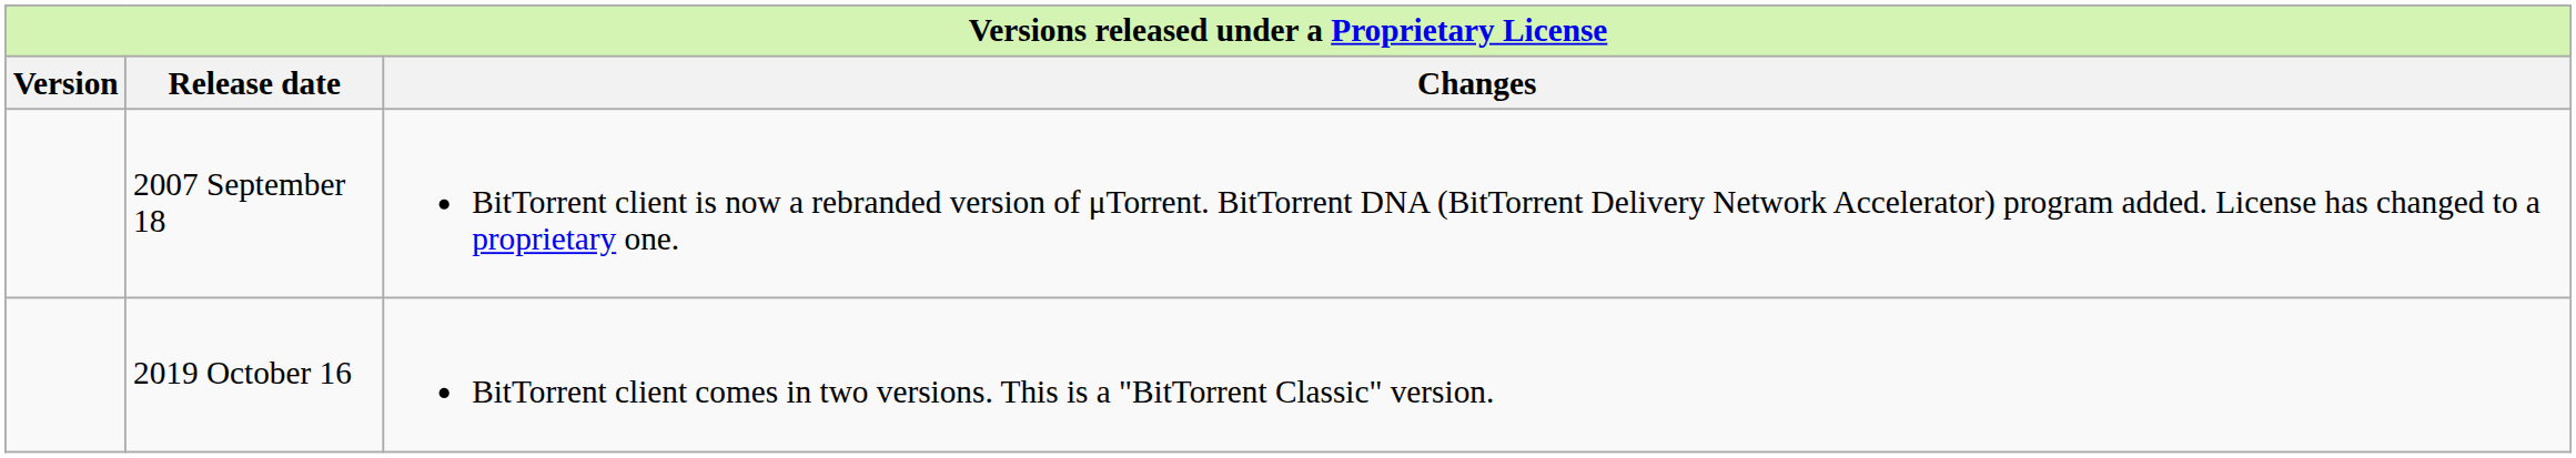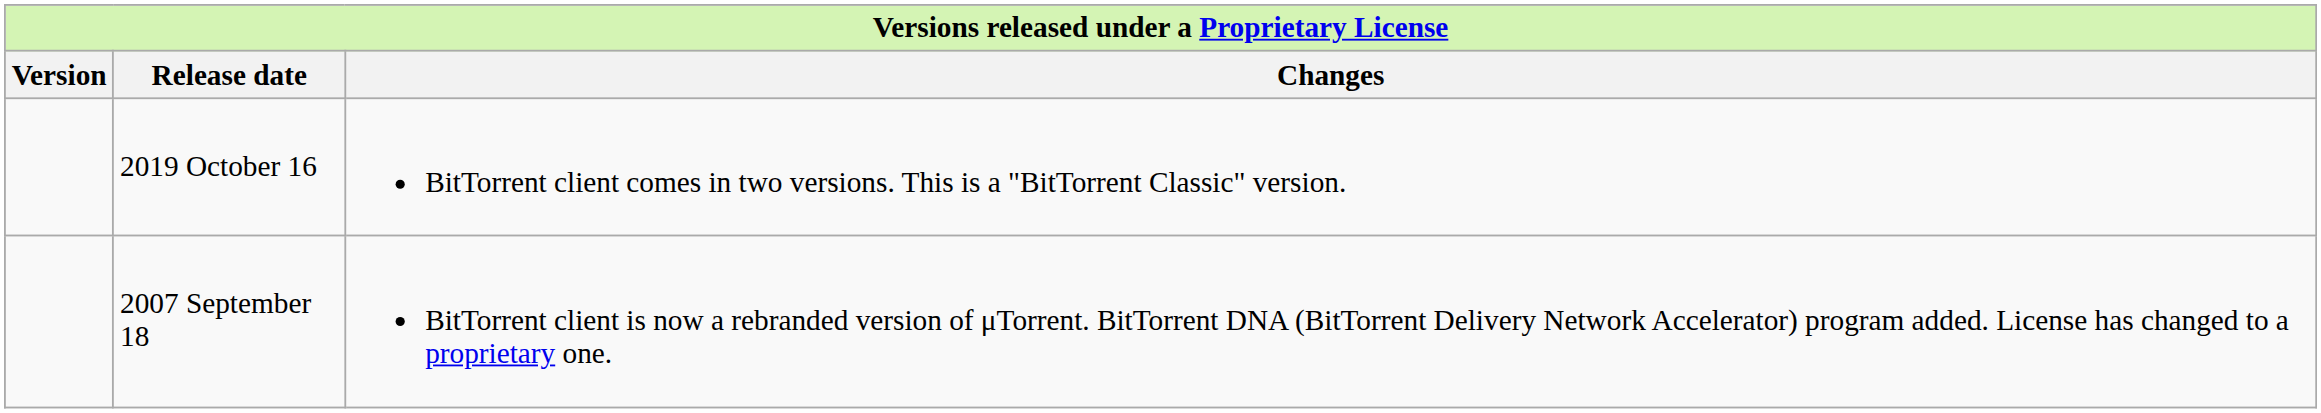rows swapped: 2007 September 18 <-> 2019 October 16
